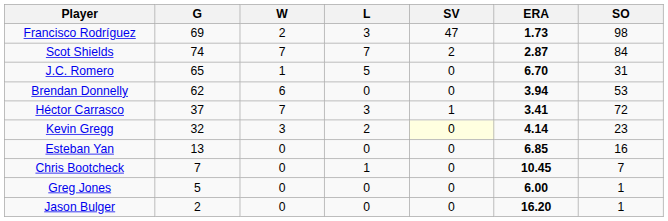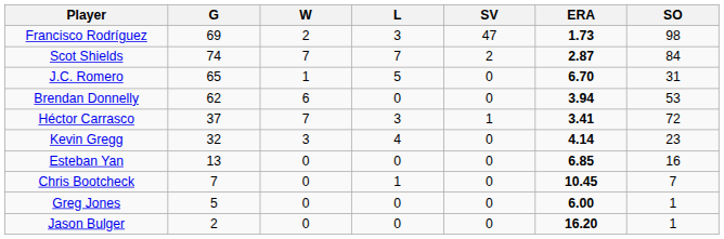Kevin Gregg | L: 2 -> 4
Kevin Gregg | SV: lightyellow background -> no background
